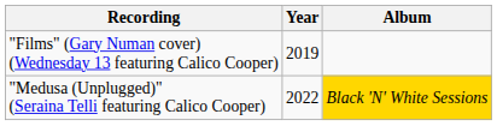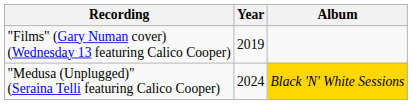"Medusa (Unplugged)" (Seraina Telli featuring Calico Cooper) | Year: 2022 -> 2024
